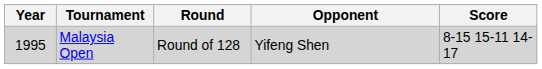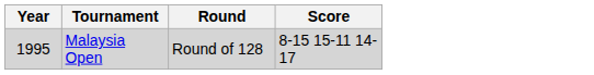- column: Opponent | Yifeng Shen
